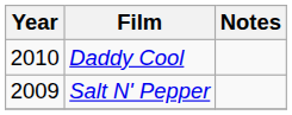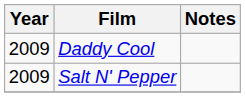Daddy Cool | Year: 2010 -> 2009
